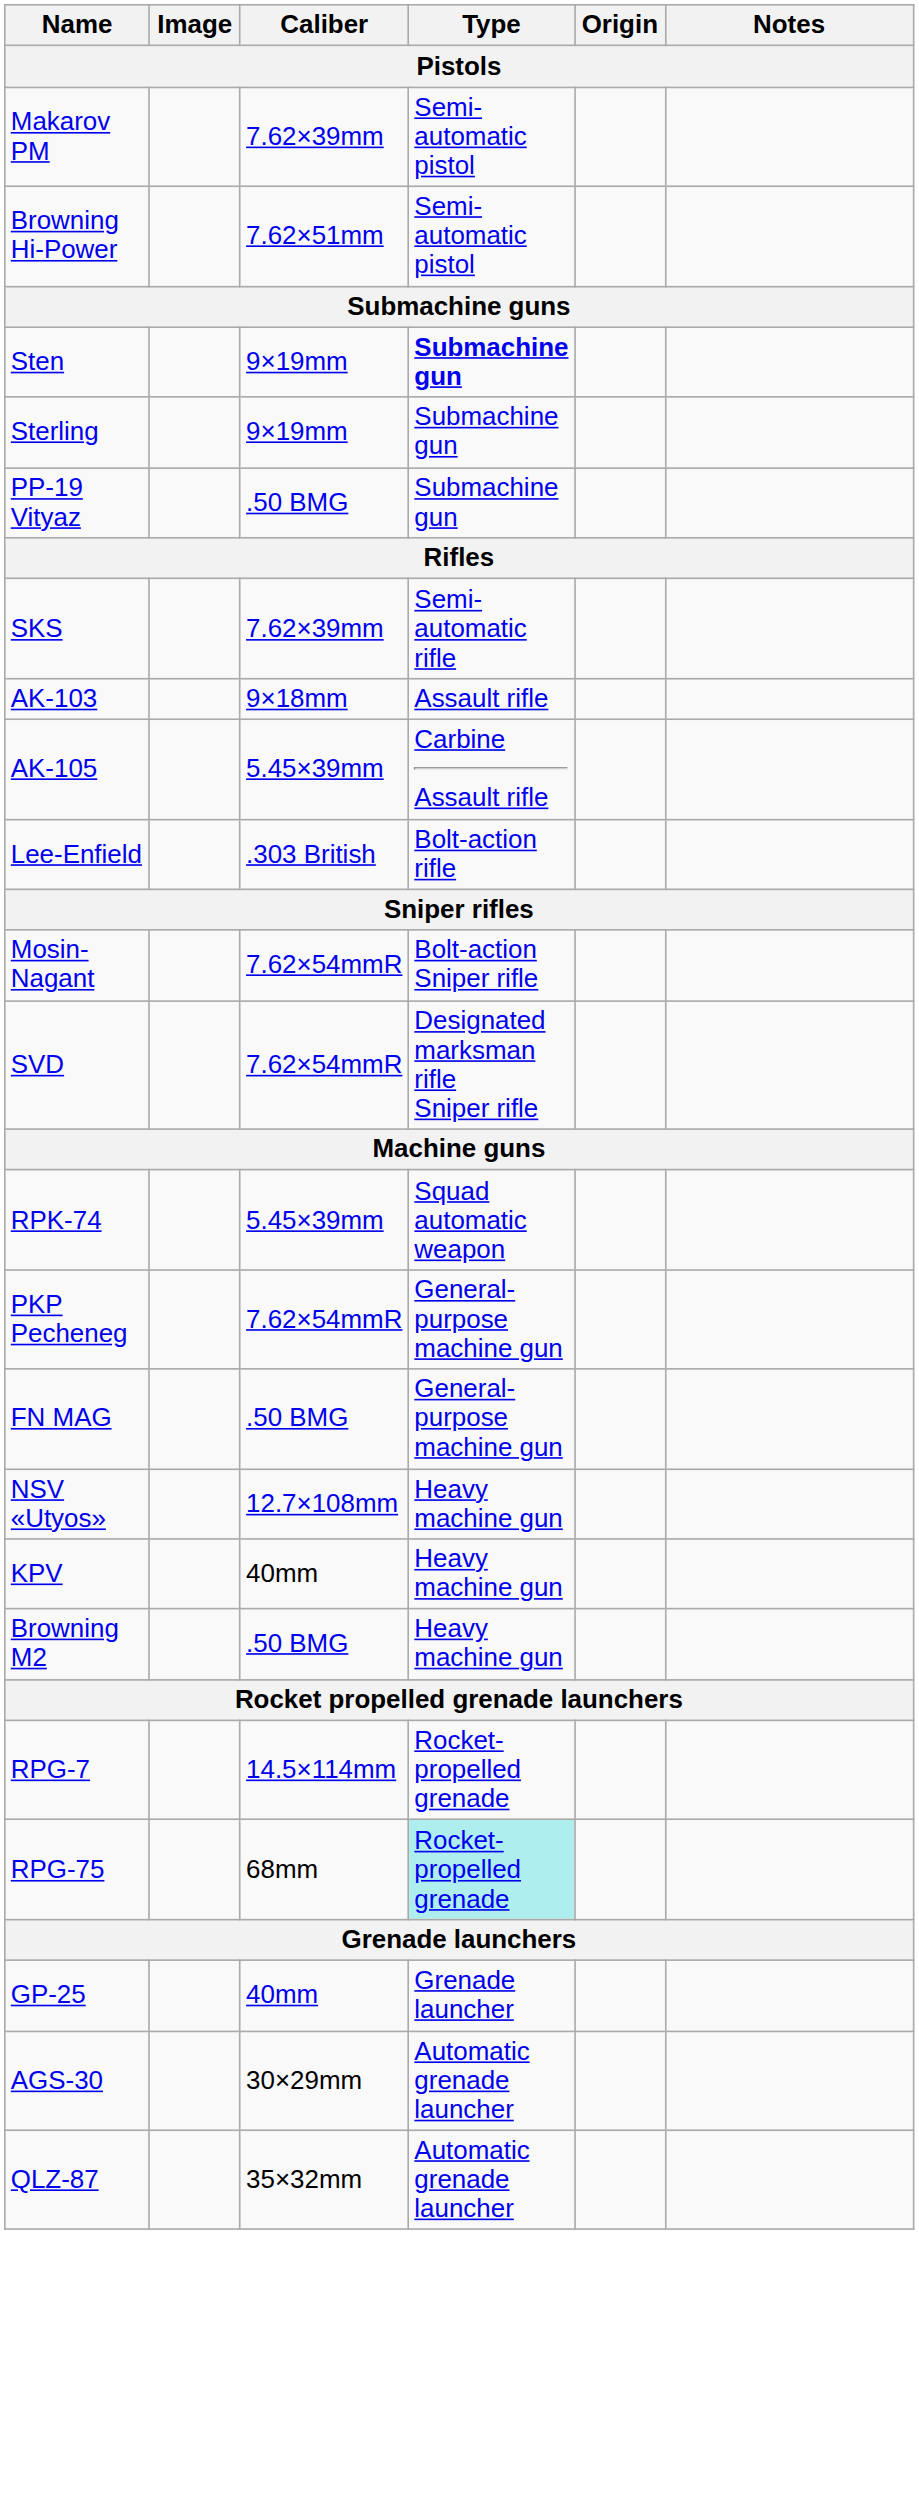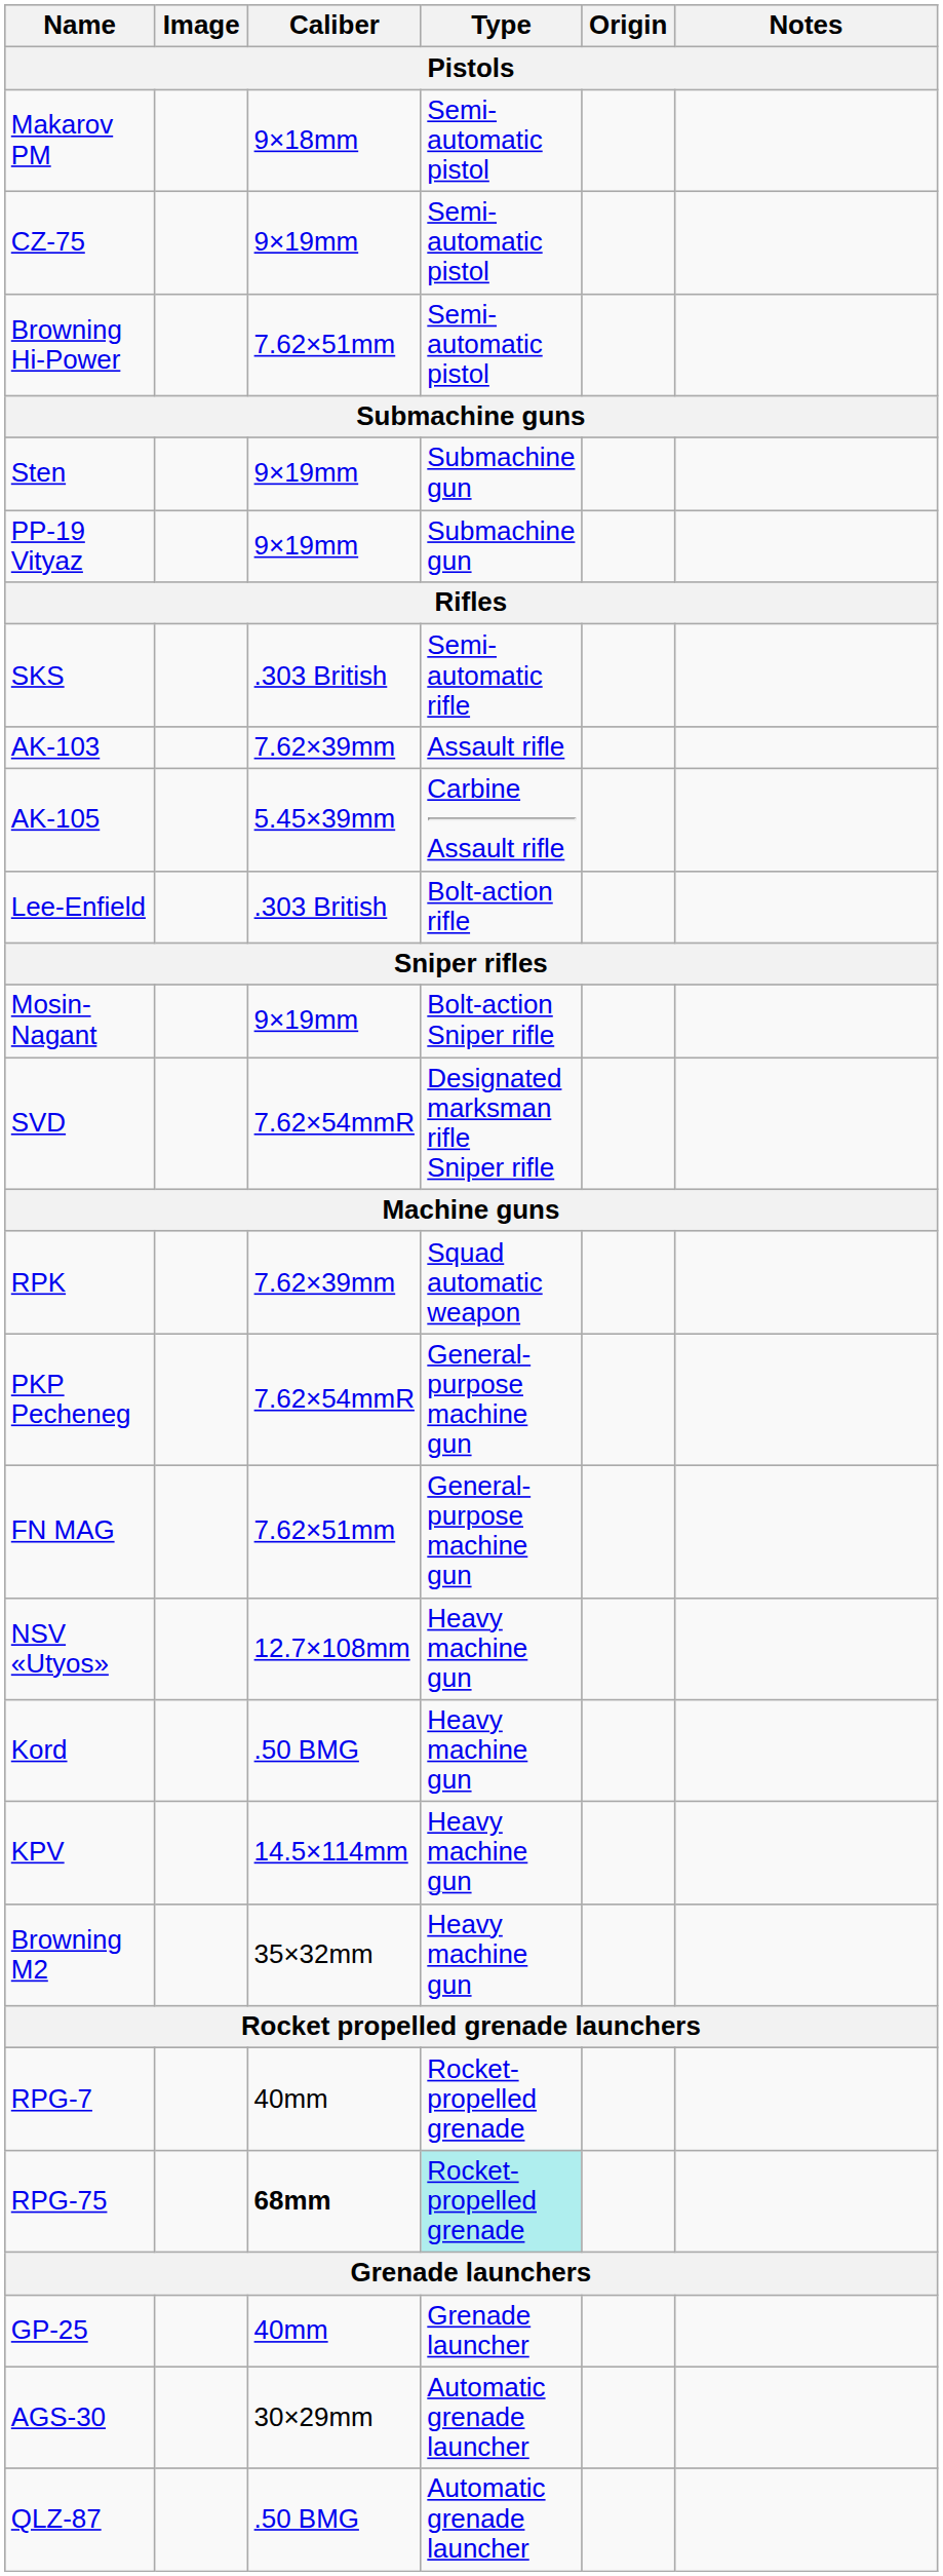Makarov PM | Caliber: 7.62×39mm -> 9×18mm
+ row: CZ-75 | 9×19mm | Semi-automatic pistol
Sten | Type: bold -> normal
- row: Sterling | 9×19mm | Submachine gun
PP-19 Vityaz | Caliber: .50 BMG -> 9×19mm
SKS | Caliber: 7.62×39mm -> .303 British
AK-103 | Caliber: 9×18mm -> 7.62×39mm
Mosin-Nagant | Caliber: 7.62×54mmR -> 9×19mm
+ row: RPK | 7.62×39mm | Squad automatic weapon
- row: RPK-74 | 5.45×39mm | Squad automatic weapon
FN MAG | Caliber: .50 BMG -> 7.62×51mm
+ row: Kord | .50 BMG | Heavy machine gun
KPV | Caliber: 40mm -> 14.5×114mm
Browning M2 | Caliber: .50 BMG -> 35×32mm
RPG-7 | Caliber: 14.5×114mm -> 40mm
RPG-75 | Caliber: normal -> bold
QLZ-87 | Caliber: 35×32mm -> .50 BMG
